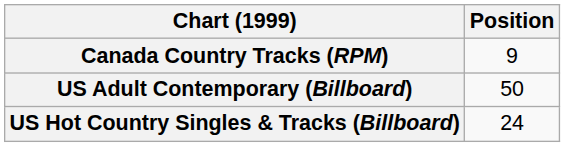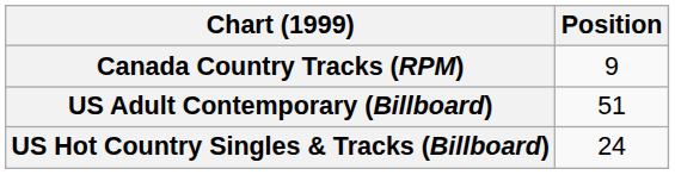US Adult Contemporary (Billboard) | Position: 50 -> 51
